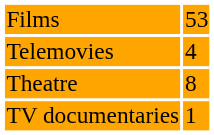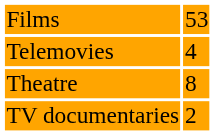TV documentaries | column 2: 1 -> 2
